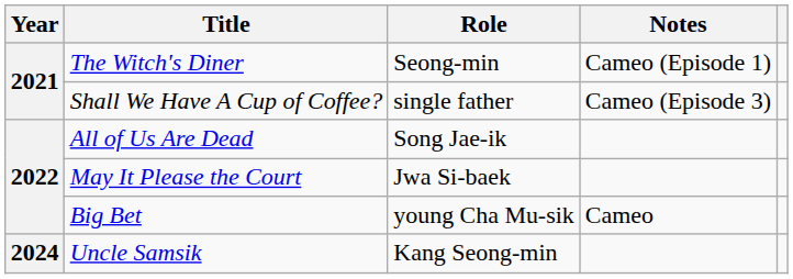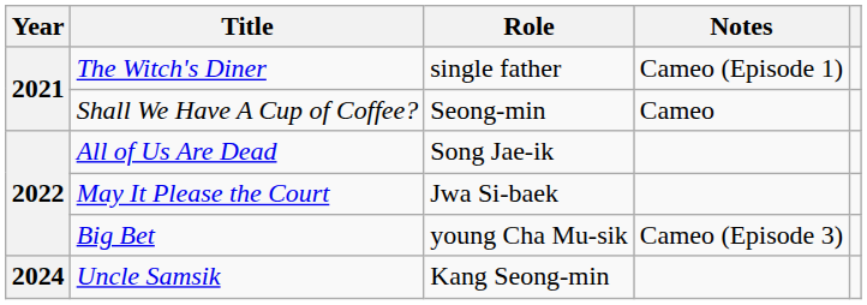The Witch's Diner | Role: Seong-min -> single father
Shall We Have A Cup of Coffee? | Role: single father -> Seong-min
Shall We Have A Cup of Coffee? | Notes: Cameo (Episode 3) -> Cameo
Big Bet | Notes: Cameo -> Cameo (Episode 3)
